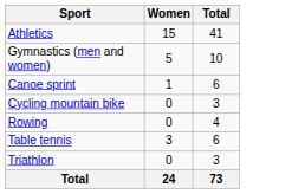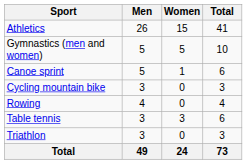+ column: Men | 26 | 5 | 5 | 3 | 4 | 3 | 3 | 49
